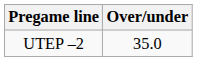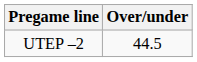UTEP –2 | Over/under: 35.0 -> 44.5
